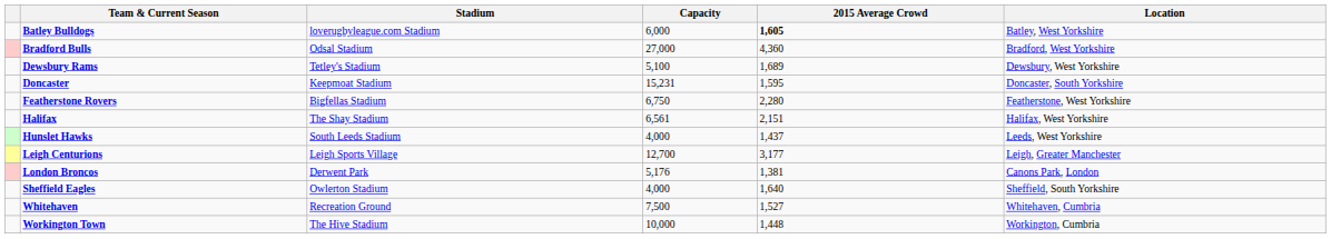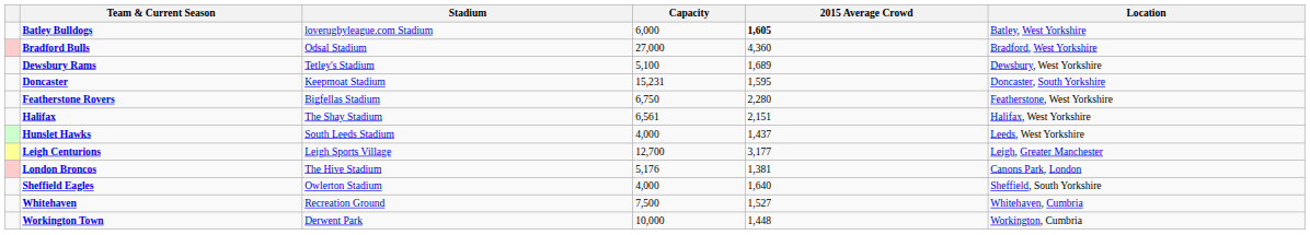London Broncos | Stadium: Derwent Park -> The Hive Stadium
Workington Town | Stadium: The Hive Stadium -> Derwent Park
